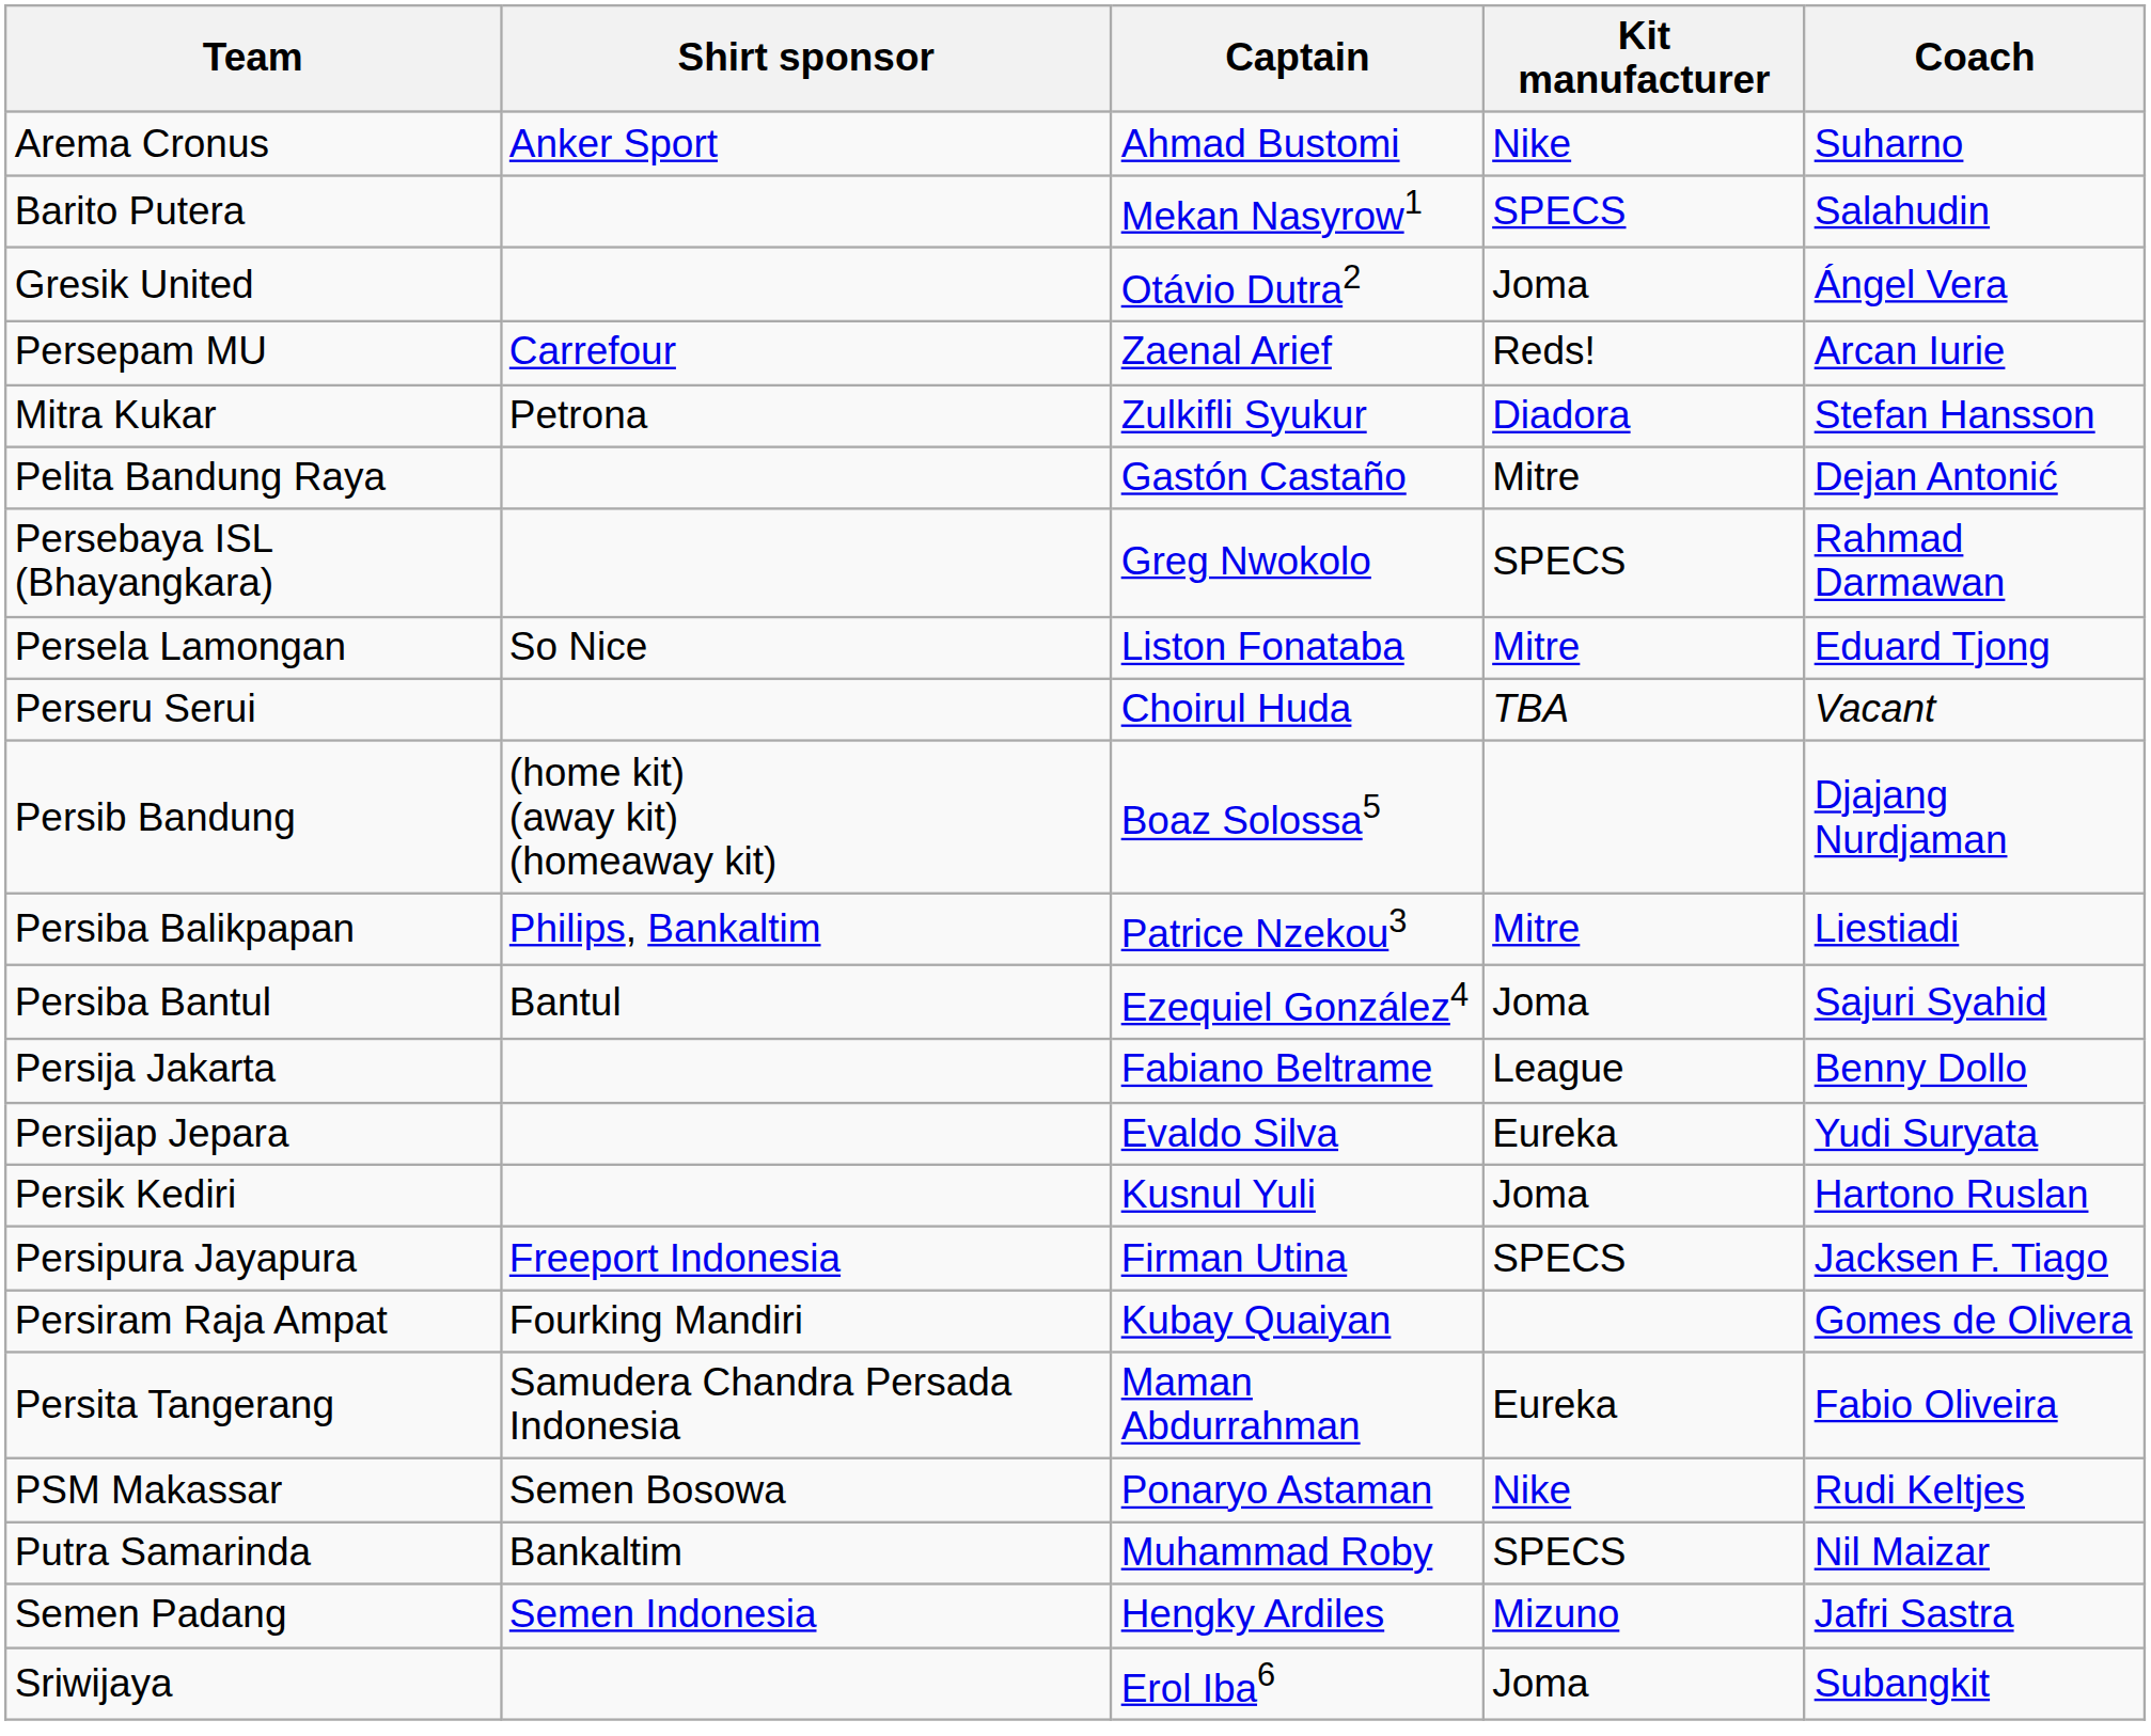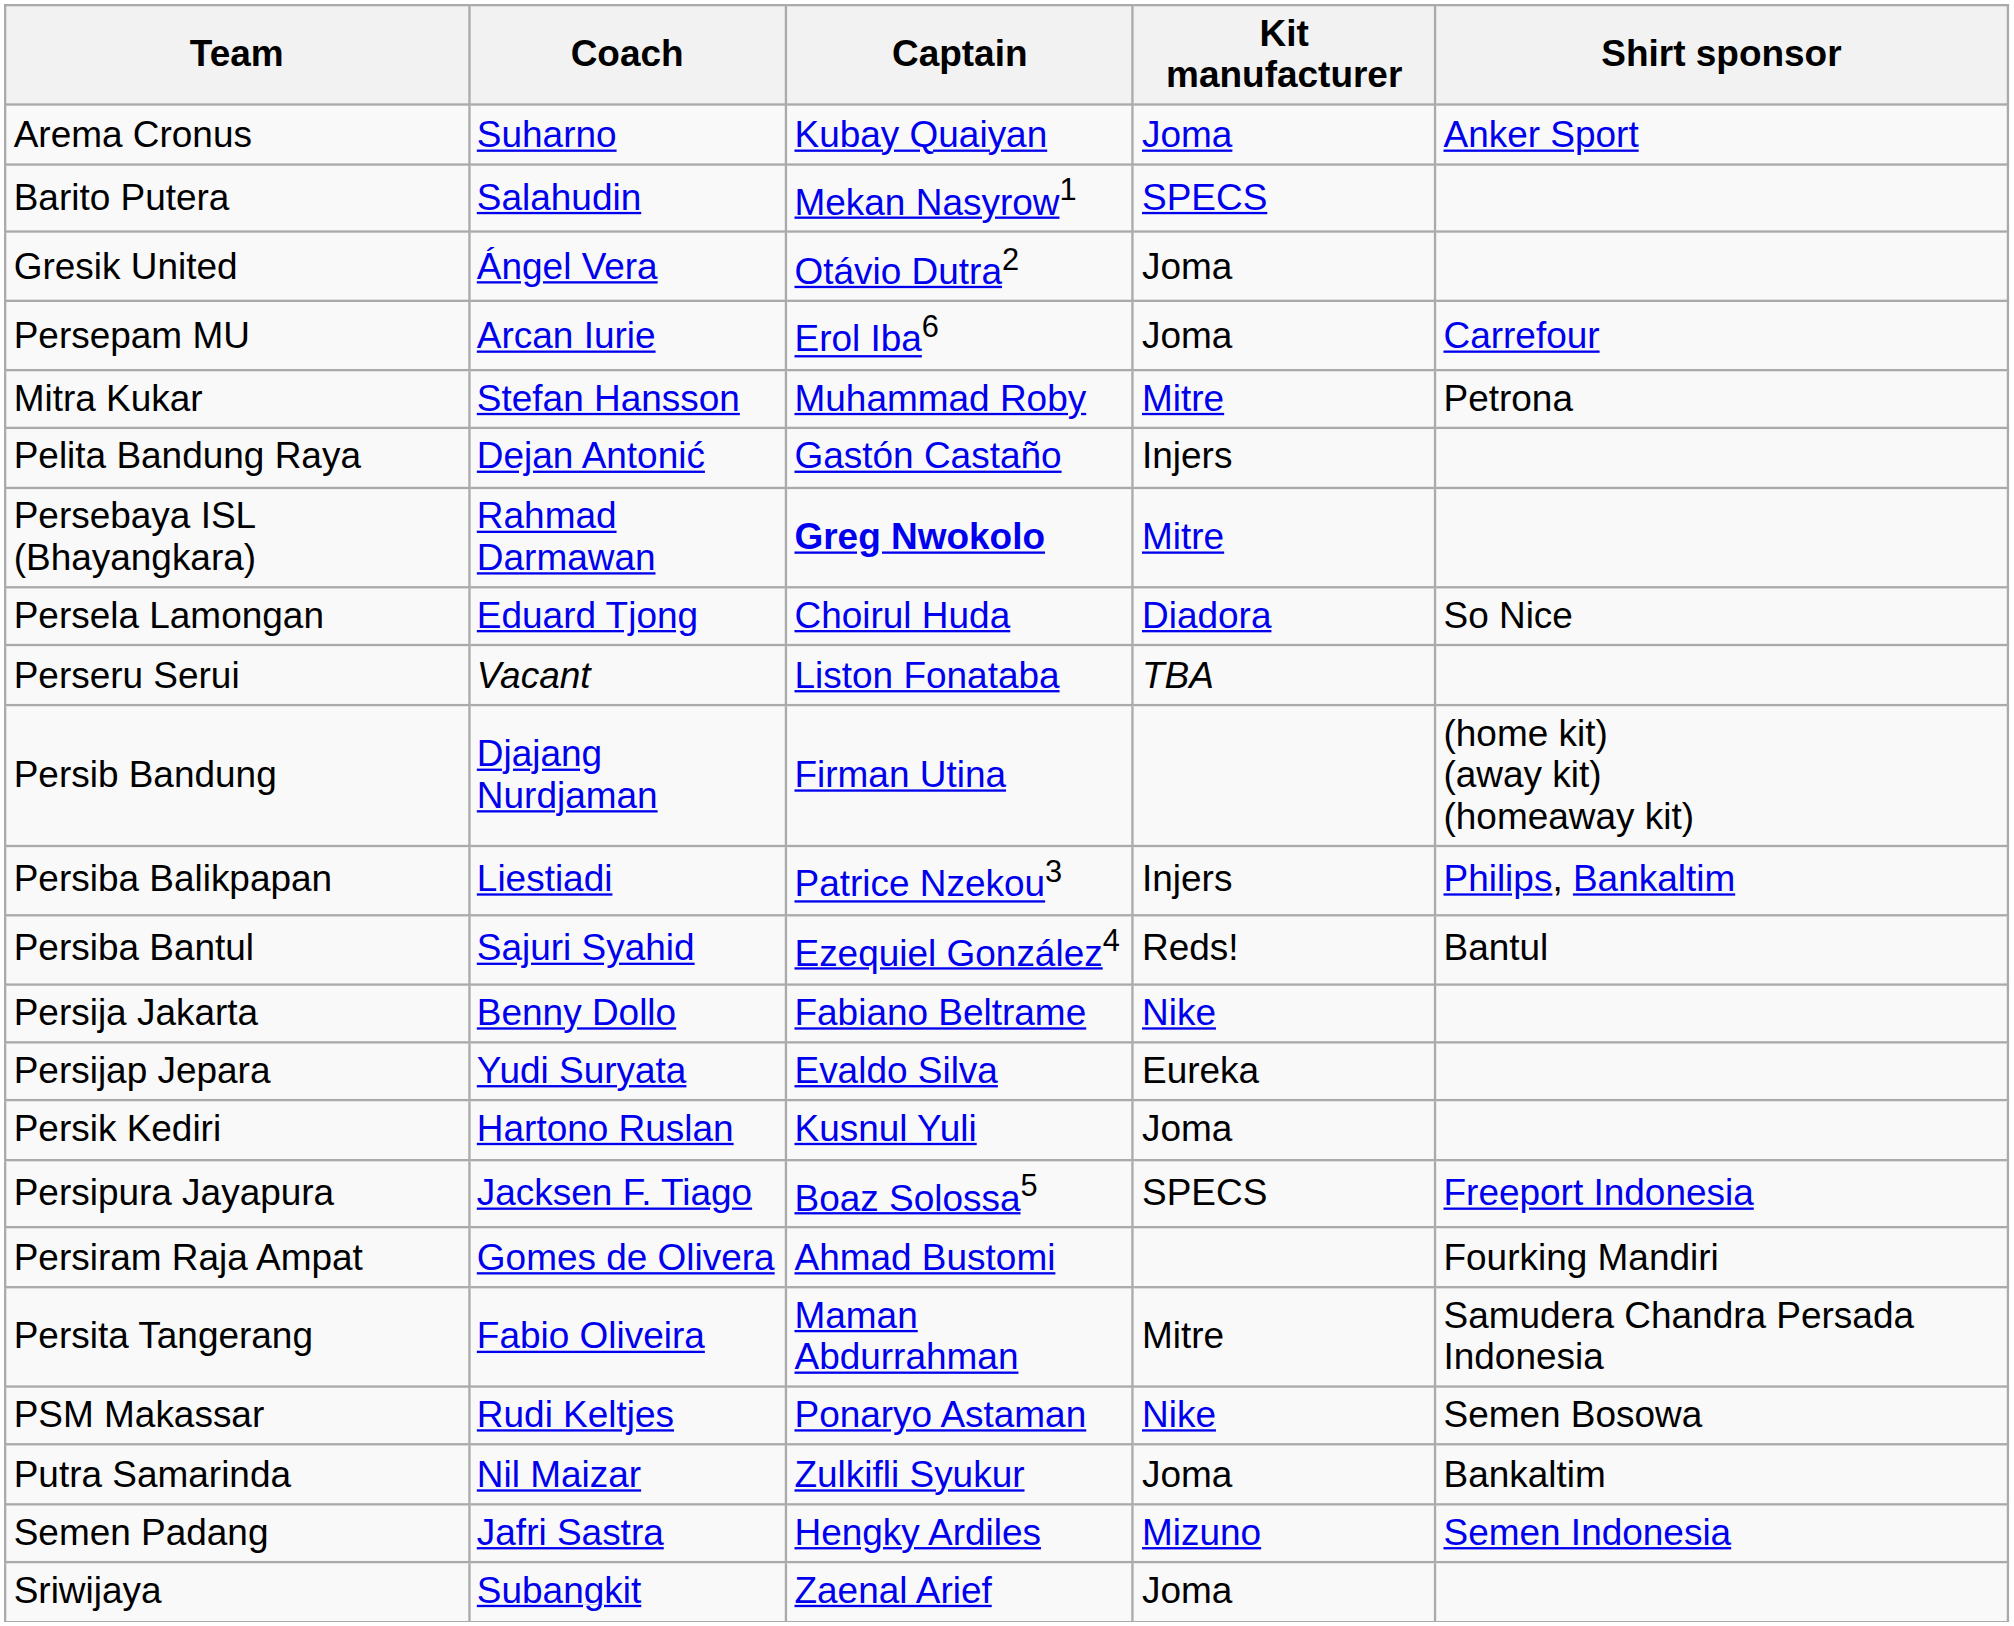columns swapped: Coach <-> Shirt sponsor
Arema Cronus | Captain: Ahmad Bustomi -> Kubay Quaiyan
Arema Cronus | Kit manufacturer: Nike -> Joma
Persepam MU | Captain: Zaenal Arief -> Erol Iba6
Persepam MU | Kit manufacturer: Reds! -> Joma
Mitra Kukar | Captain: Zulkifli Syukur -> Muhammad Roby
Mitra Kukar | Kit manufacturer: Diadora -> Mitre
Pelita Bandung Raya | Kit manufacturer: Mitre -> Injers
Persebaya ISL (Bhayangkara) | Captain: normal -> bold
Persebaya ISL (Bhayangkara) | Kit manufacturer: SPECS -> Mitre
Persela Lamongan | Captain: Liston Fonataba -> Choirul Huda
Persela Lamongan | Kit manufacturer: Mitre -> Diadora
Perseru Serui | Captain: Choirul Huda -> Liston Fonataba
Persib Bandung | Captain: Boaz Solossa5 -> Firman Utina
Persiba Balikpapan | Kit manufacturer: Mitre -> Injers
Persiba Bantul | Kit manufacturer: Joma -> Reds!
Persija Jakarta | Kit manufacturer: League -> Nike
Persipura Jayapura | Captain: Firman Utina -> Boaz Solossa5
Persiram Raja Ampat | Captain: Kubay Quaiyan -> Ahmad Bustomi
Persita Tangerang | Kit manufacturer: Eureka -> Mitre
Putra Samarinda | Captain: Muhammad Roby -> Zulkifli Syukur
Putra Samarinda | Kit manufacturer: SPECS -> Joma
Sriwijaya | Captain: Erol Iba6 -> Zaenal Arief
